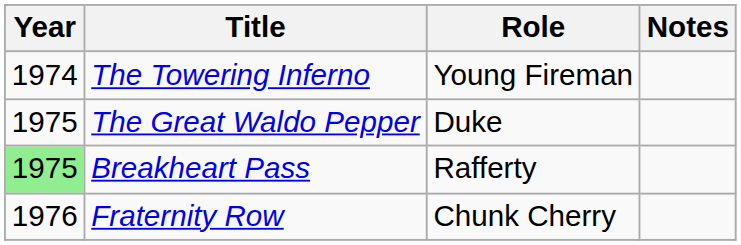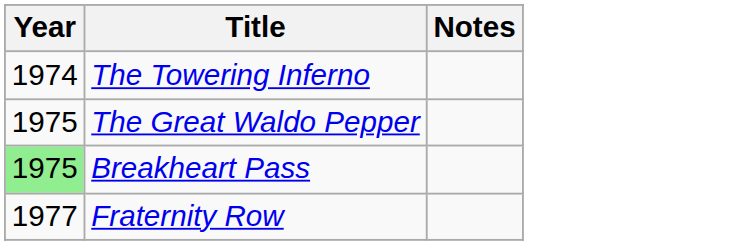- column: Role | Young Fireman | Duke | Rafferty | Chunk Cherry
Fraternity Row | Year: 1976 -> 1977
